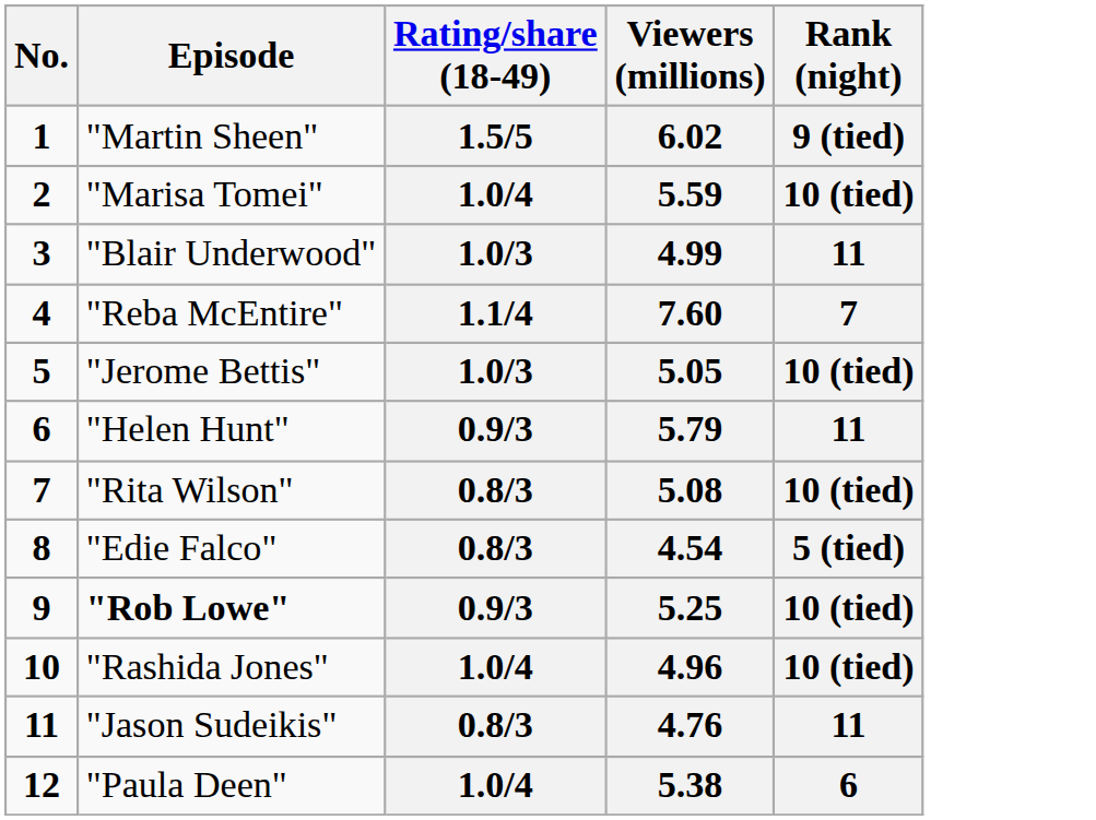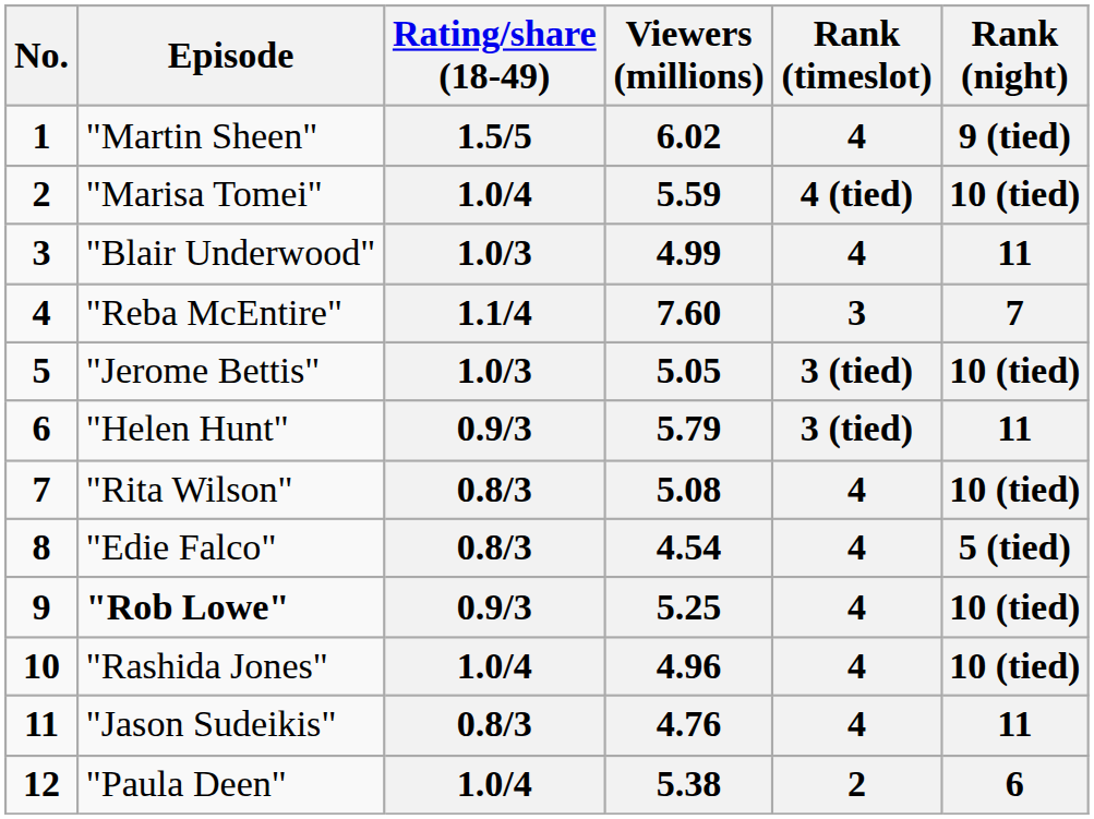+ column: Rank (timeslot) | 4 | 4 (tied) | 4 | 3 | 3 (tied) | 3 (tied) | 4 | 4 | 4 | 4 | 4 | 2
